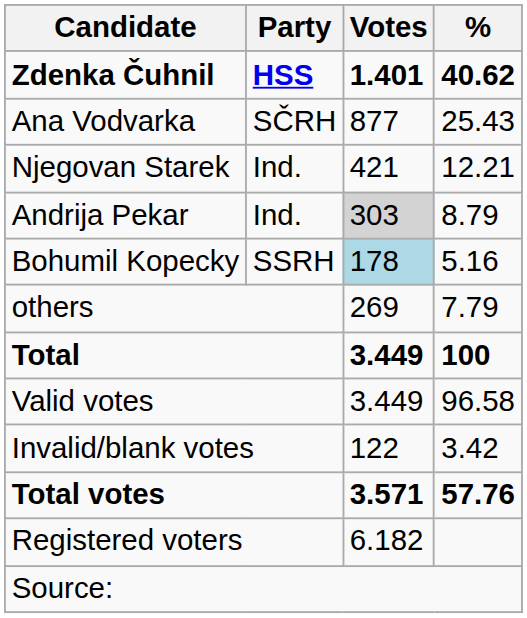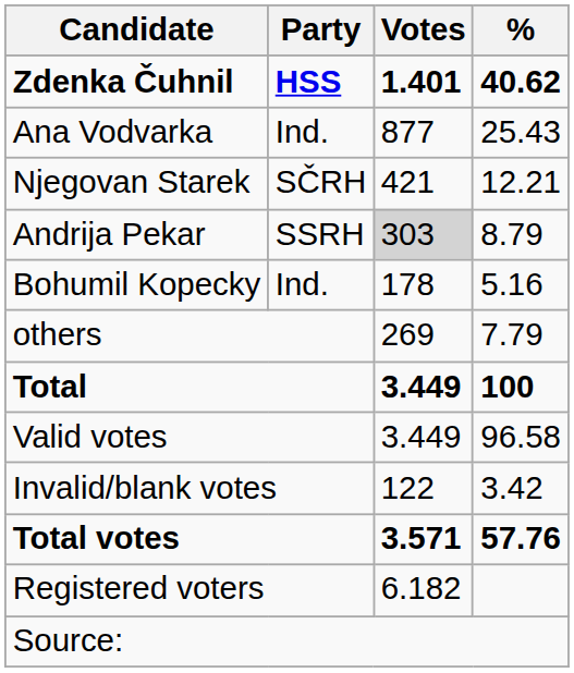Ana Vodvarka | Party: SČRH -> Ind.
Njegovan Starek | Party: Ind. -> SČRH
Andrija Pekar | Party: Ind. -> SSRH
Bohumil Kopecky | Party: SSRH -> Ind.
Bohumil Kopecky | Votes: lightblue background -> no background
